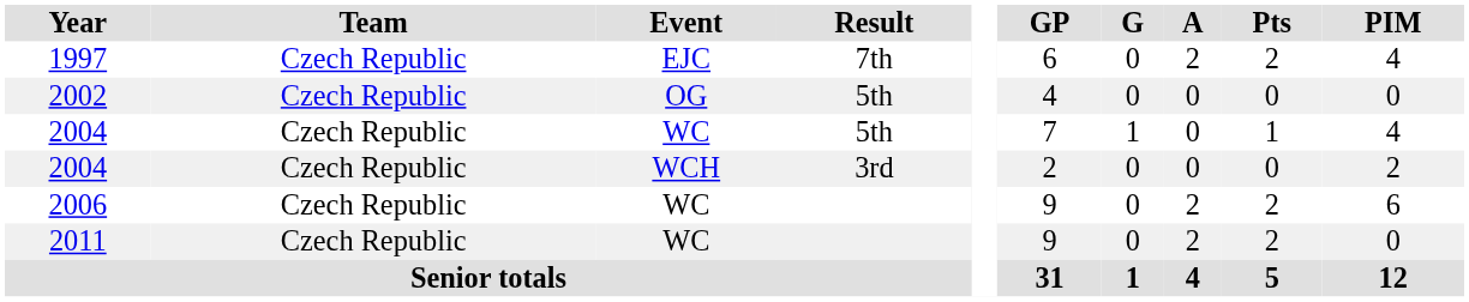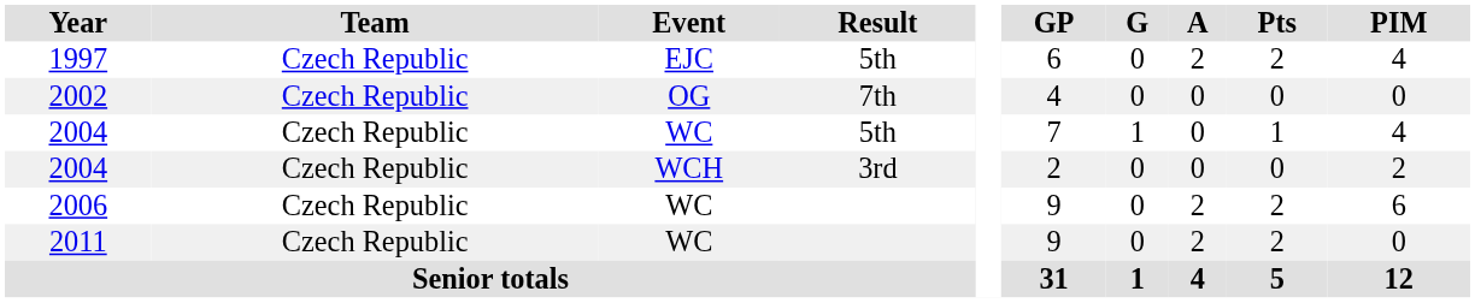1997 | Result: 7th -> 5th
2002 | Result: 5th -> 7th
